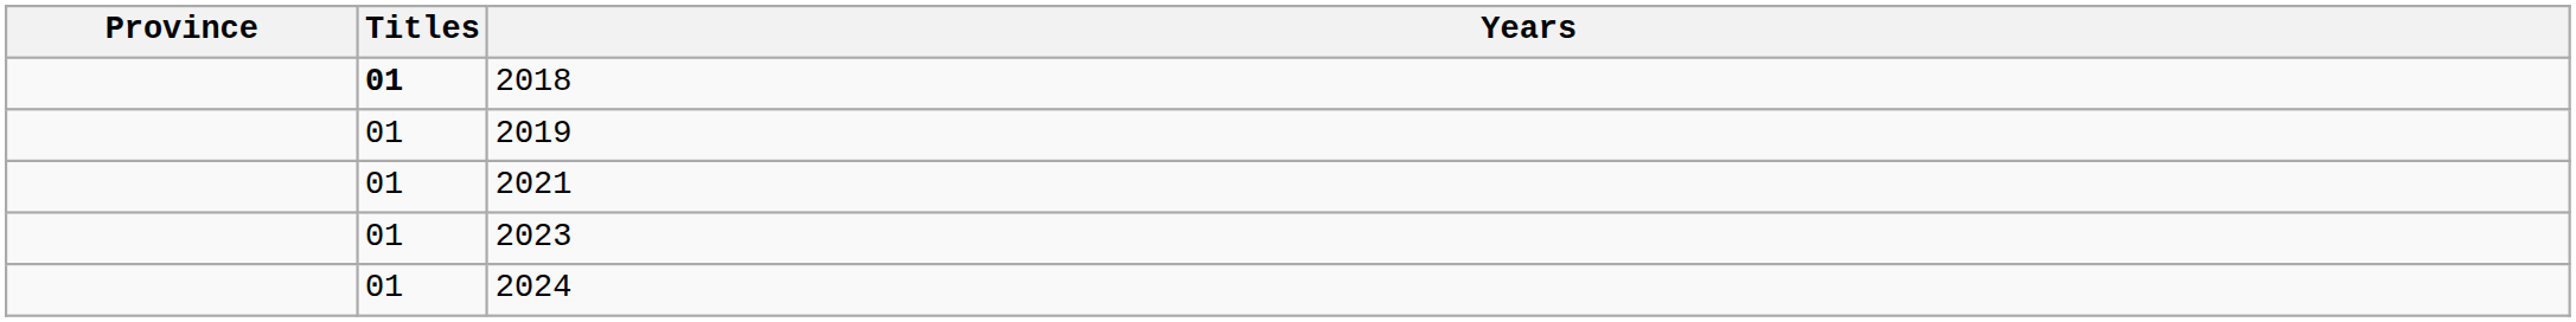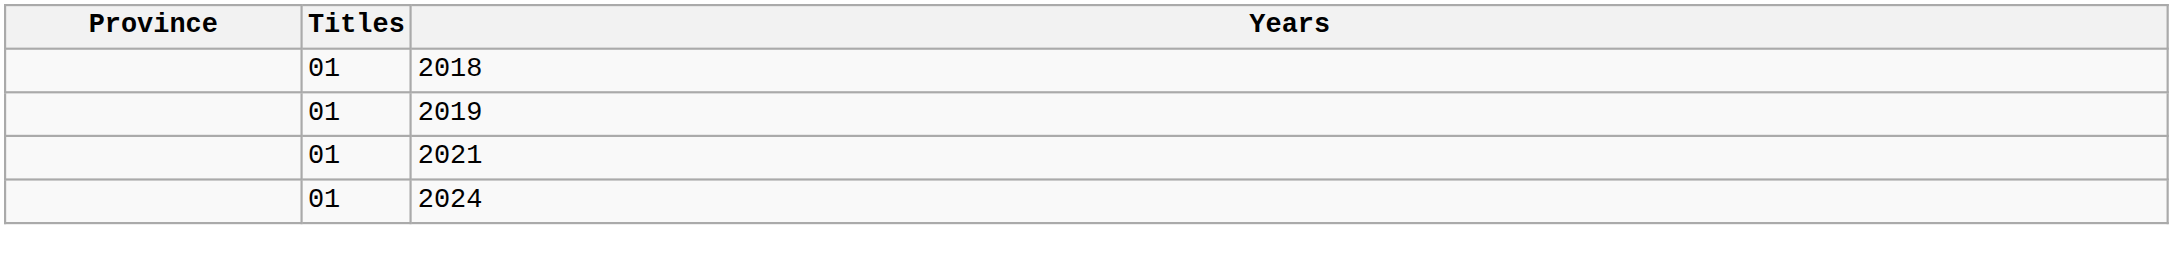2018 | Titles: bold -> normal
- row: 01 | 2023
